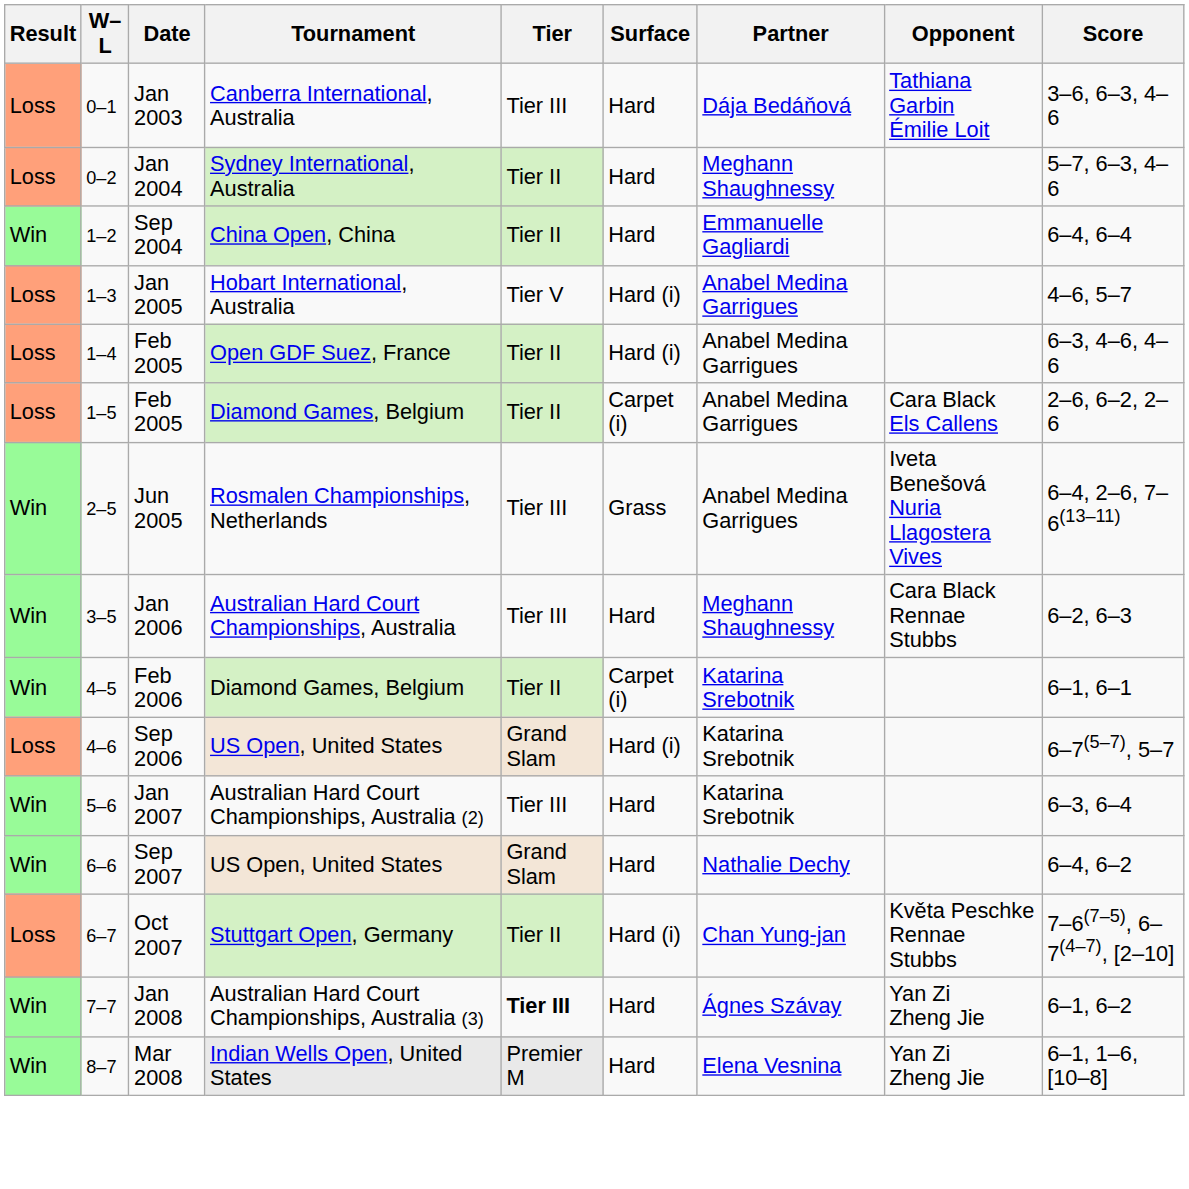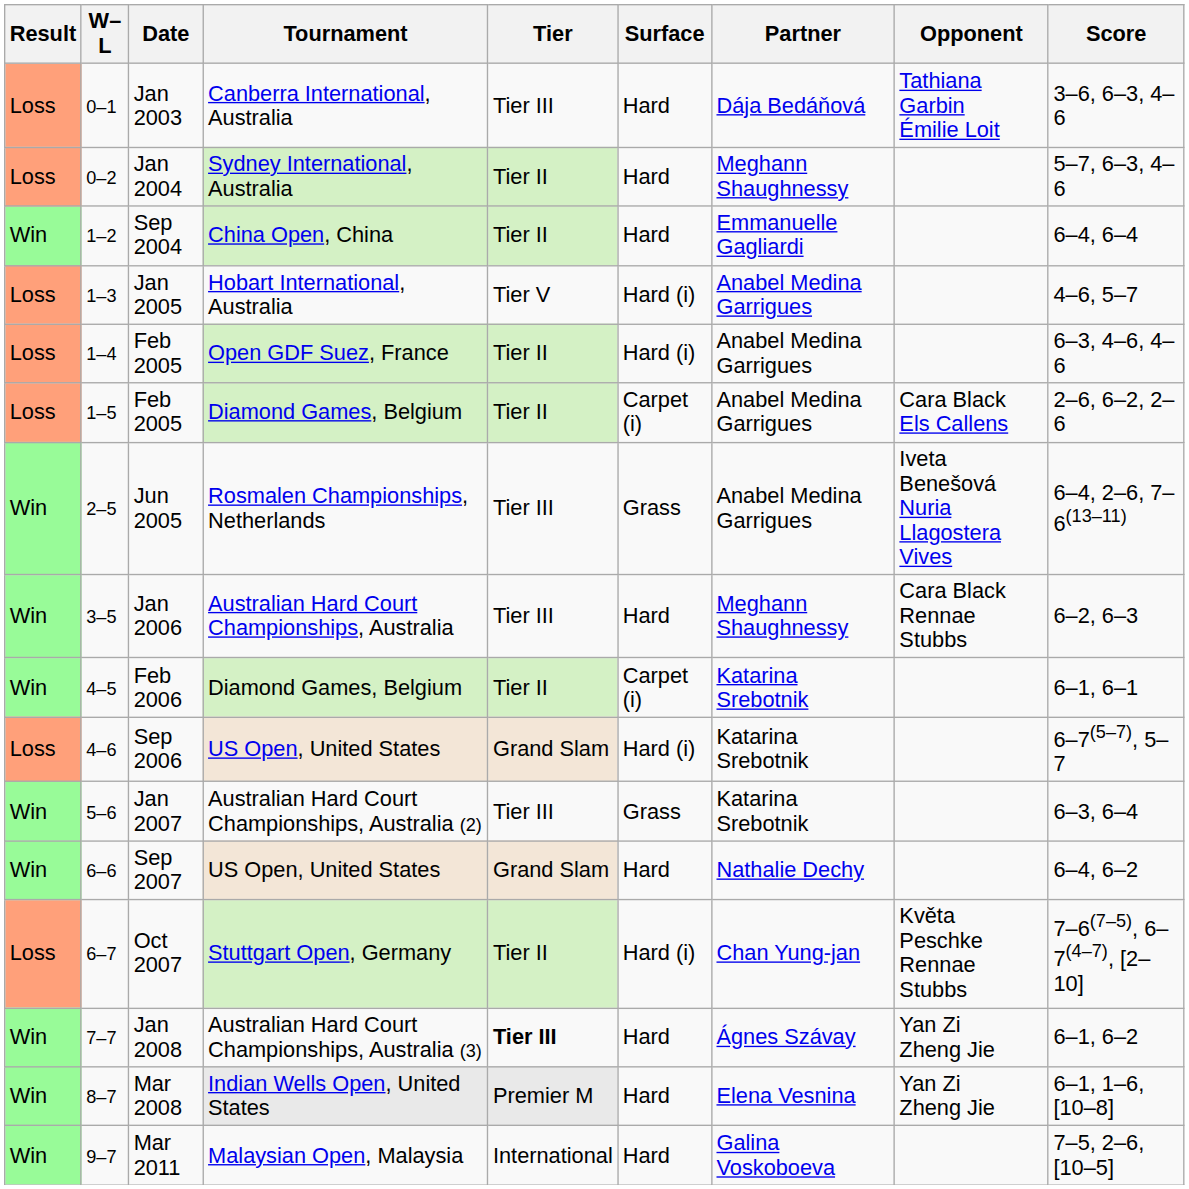Jan 2007 | Surface: Hard -> Grass
+ row: Win | 9–7 | Mar 2011 | Malaysian Open, Malaysia | International | Hard | Galina Voskoboeva | 7–5, 2–6, [10–5]
